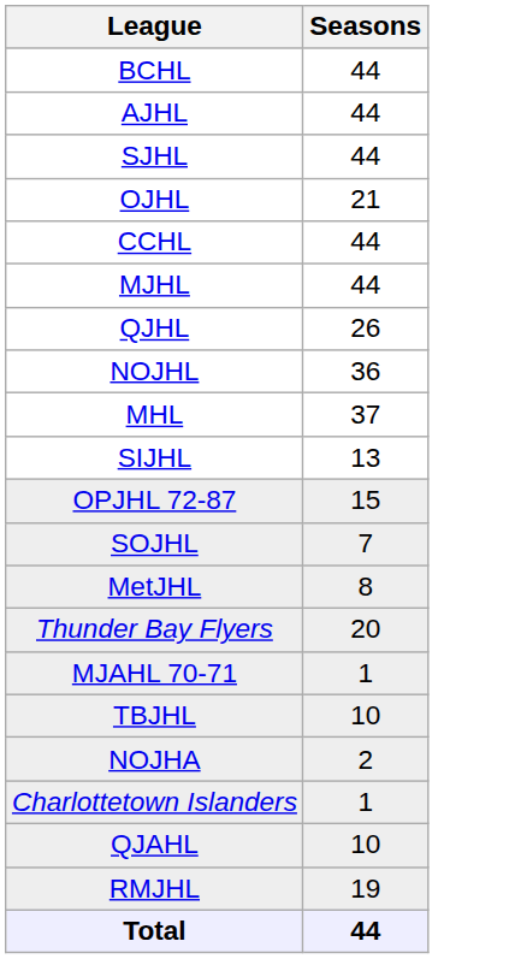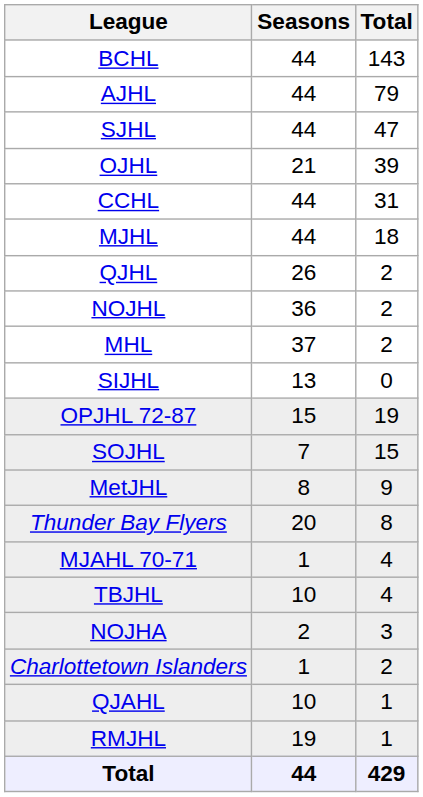+ column: Total | 143 | 79 | 47 | 39 | 31 | 18 | 2 | 2 | 2 | 0 | 19 | 15 | 9 | 8 | 4 | 4 | 3 | 2 | 1 | 1 | 429
